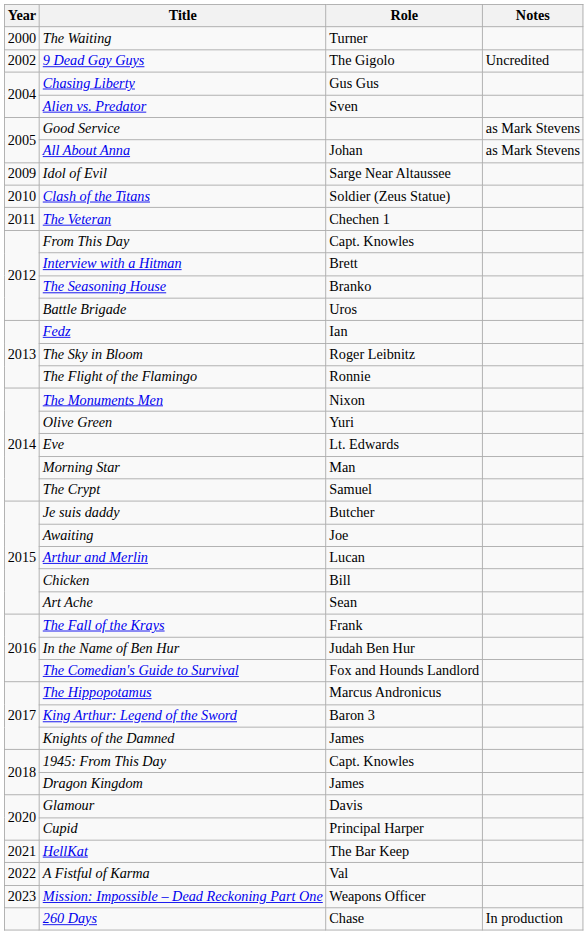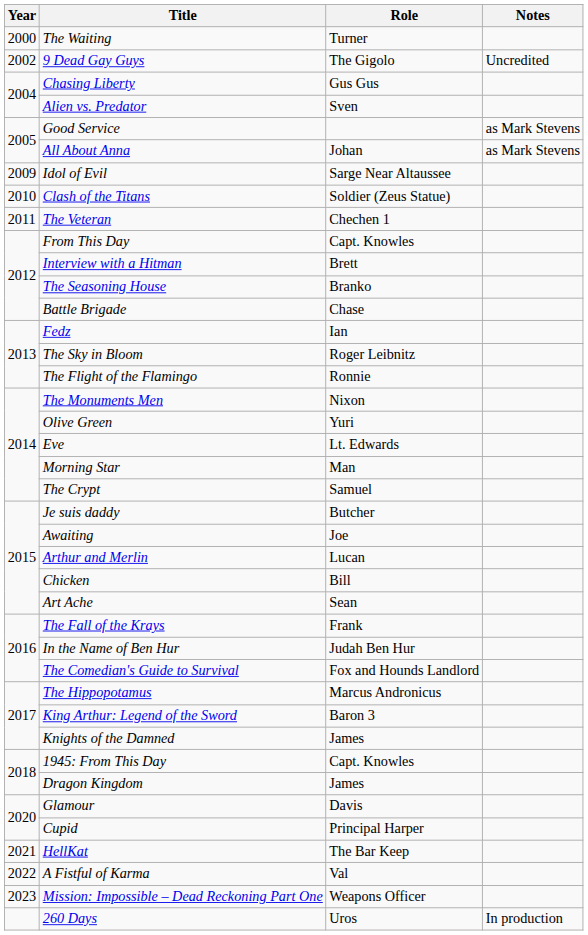Battle Brigade | Role: Uros -> Chase
260 Days | Role: Chase -> Uros
